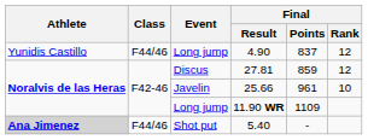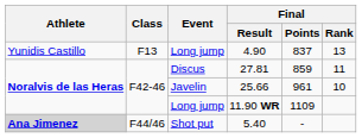4.90 | Class: F44/46 -> F13
4.90 | Final / Rank: 12 -> 13
27.81 | Final / Rank: 12 -> 11
